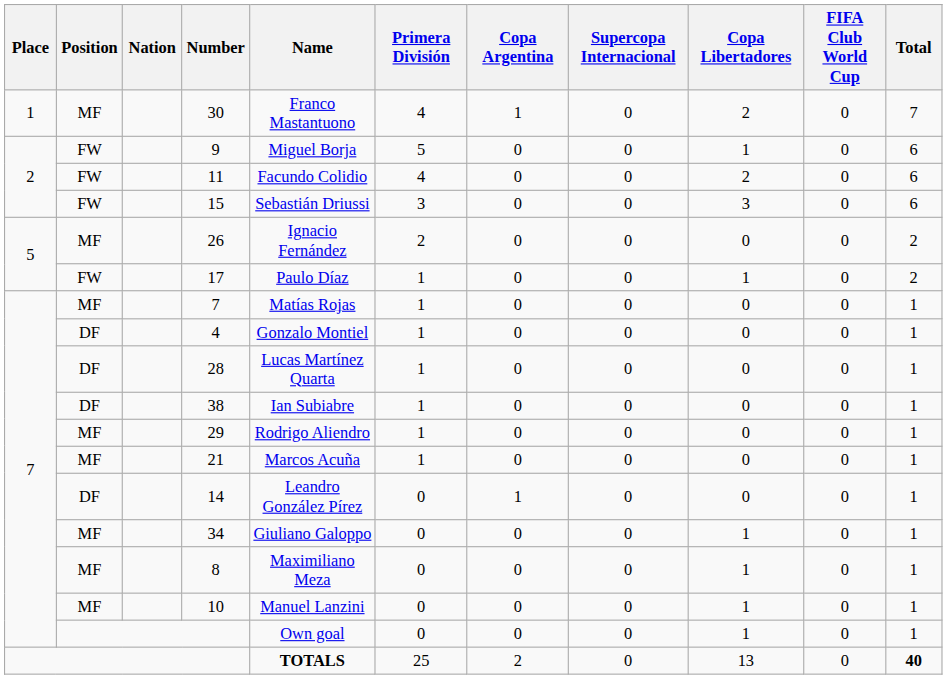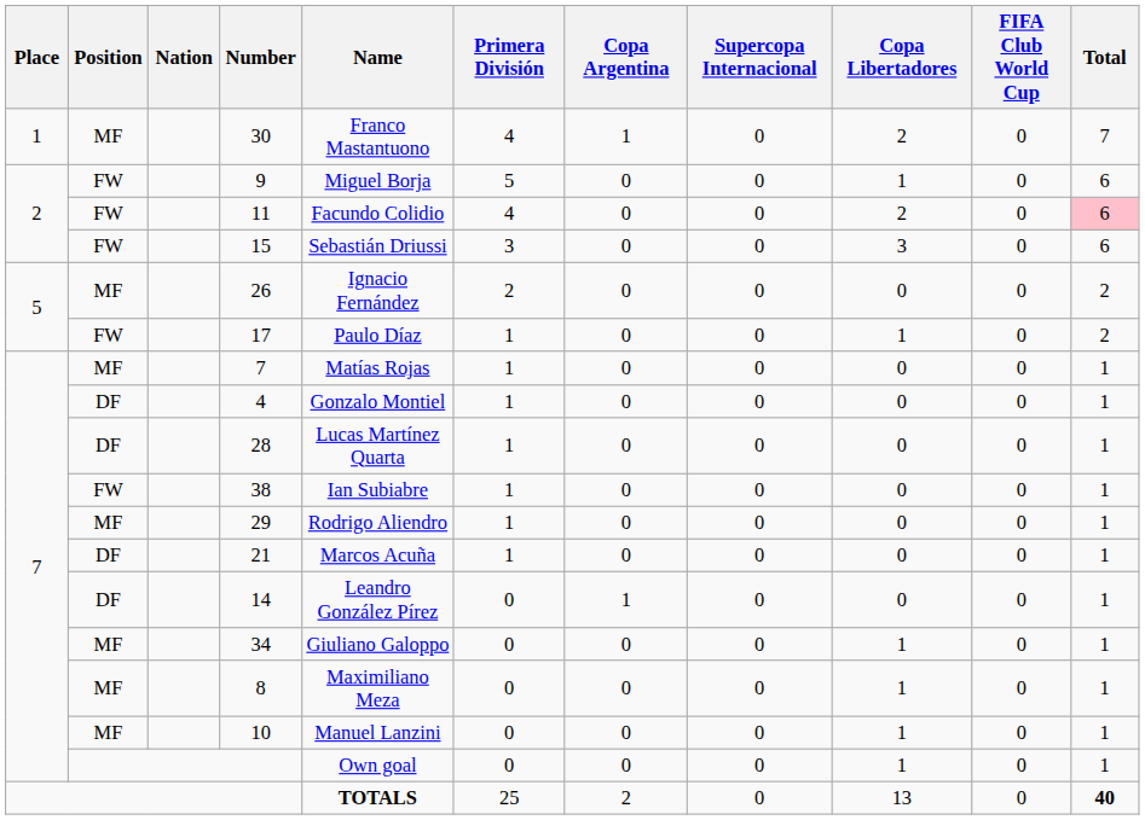11 | Total: no background -> pink background
38 | Position: DF -> FW
21 | Position: MF -> DF
